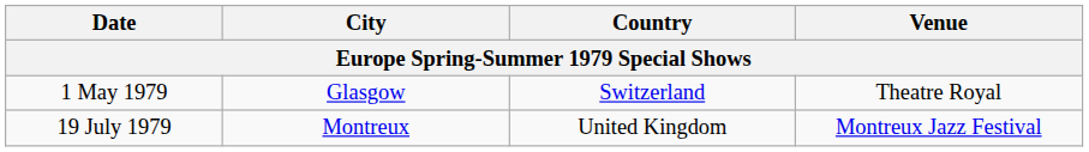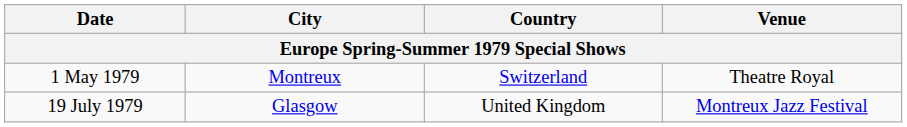1 May 1979 | City: Glasgow -> Montreux
19 July 1979 | City: Montreux -> Glasgow
